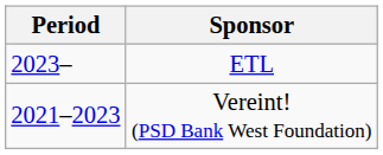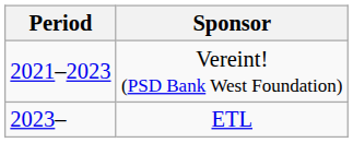rows swapped: Vereint! (PSD Bank West Foundation) <-> ETL
